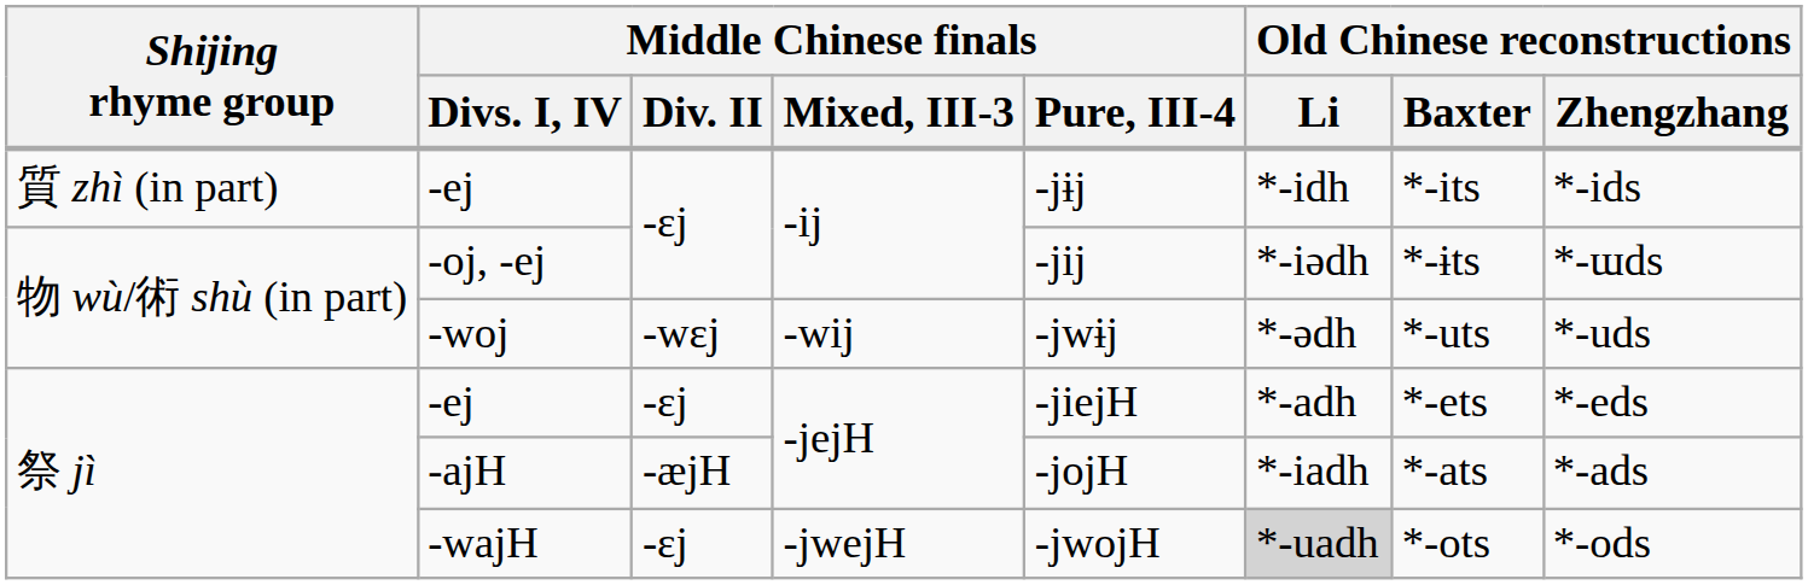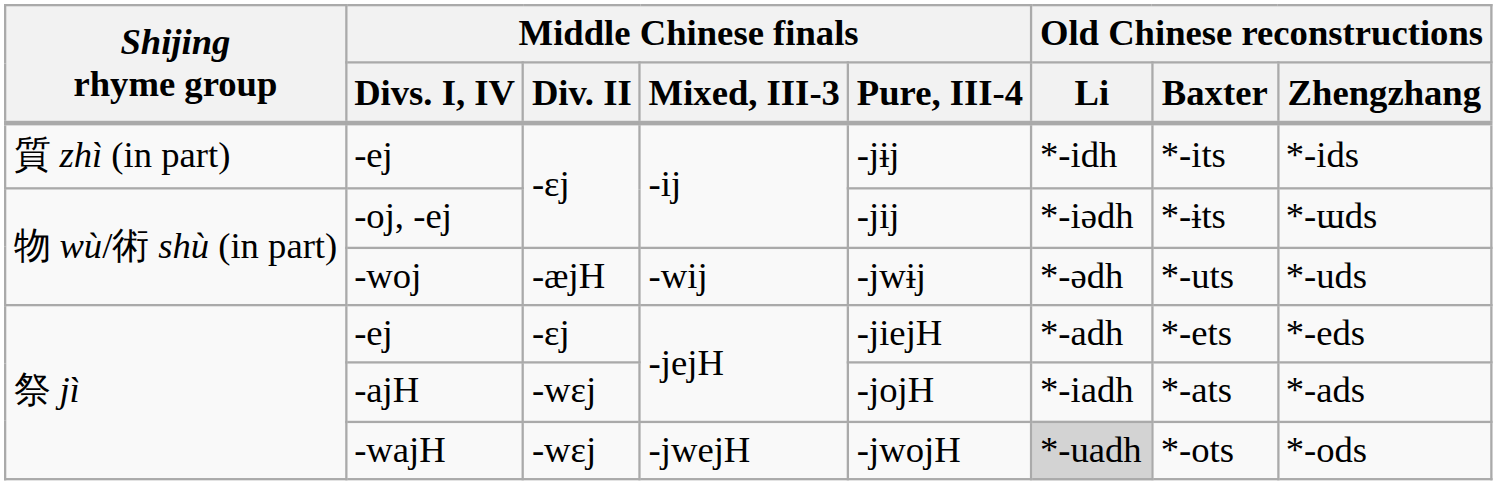-woj | Middle Chinese finals / Div. II: -wɛj -> -æjH
-ajH | Middle Chinese finals / Div. II: -æjH -> -wɛj
-wajH | Middle Chinese finals / Div. II: -ɛj -> -wɛj
